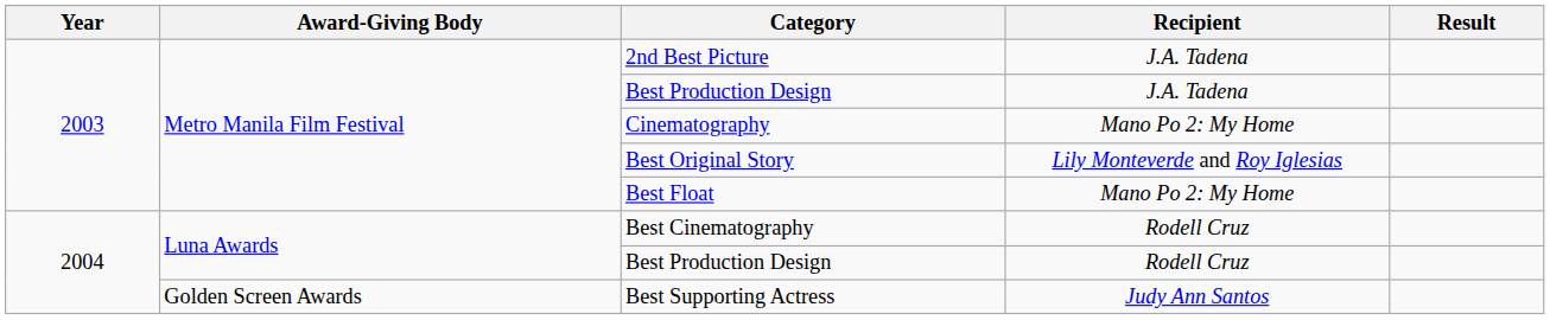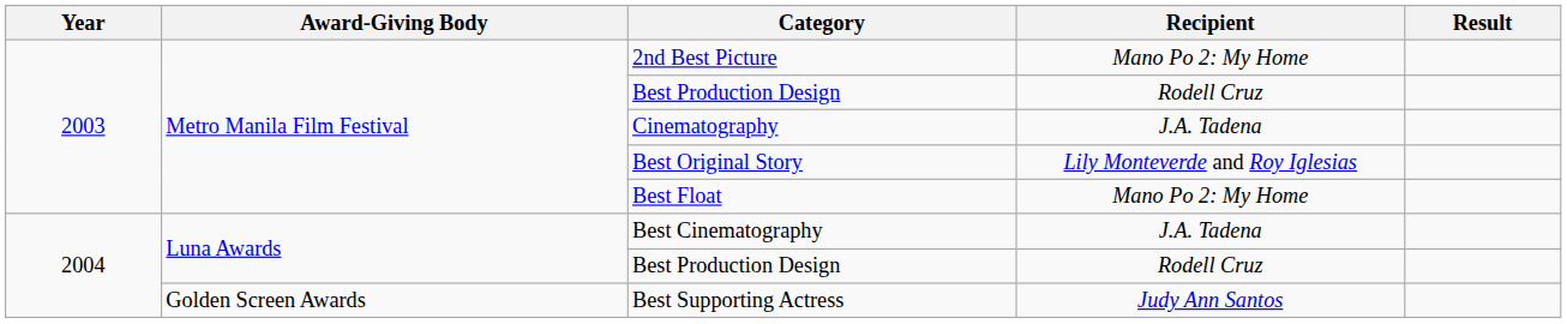2nd Best Picture | Recipient: J.A. Tadena -> Mano Po 2: My Home
Metro Manila Film Festival / Best Production Design | Recipient: J.A. Tadena -> Rodell Cruz
Cinematography | Recipient: Mano Po 2: My Home -> J.A. Tadena
Best Cinematography | Recipient: Rodell Cruz -> J.A. Tadena
